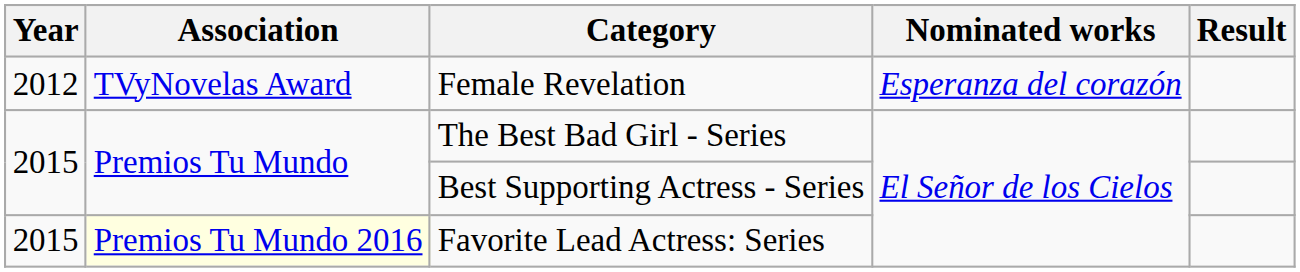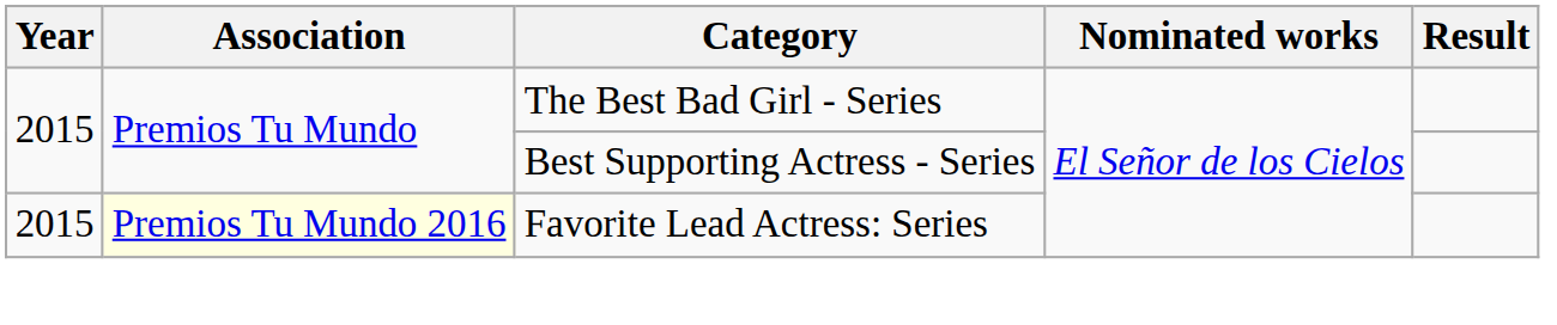- row: 2012 | TVyNovelas Award | Female Revelation | Esperanza del corazón
